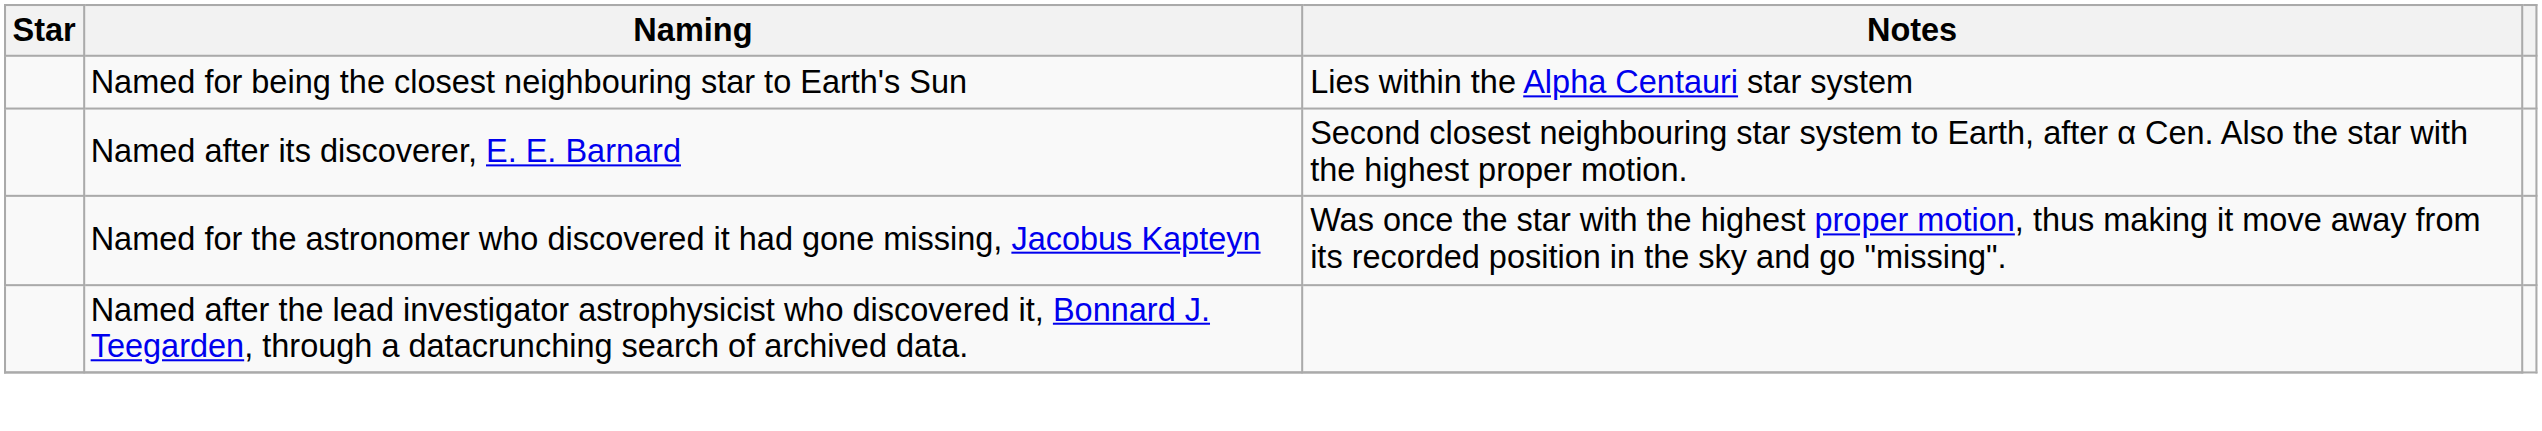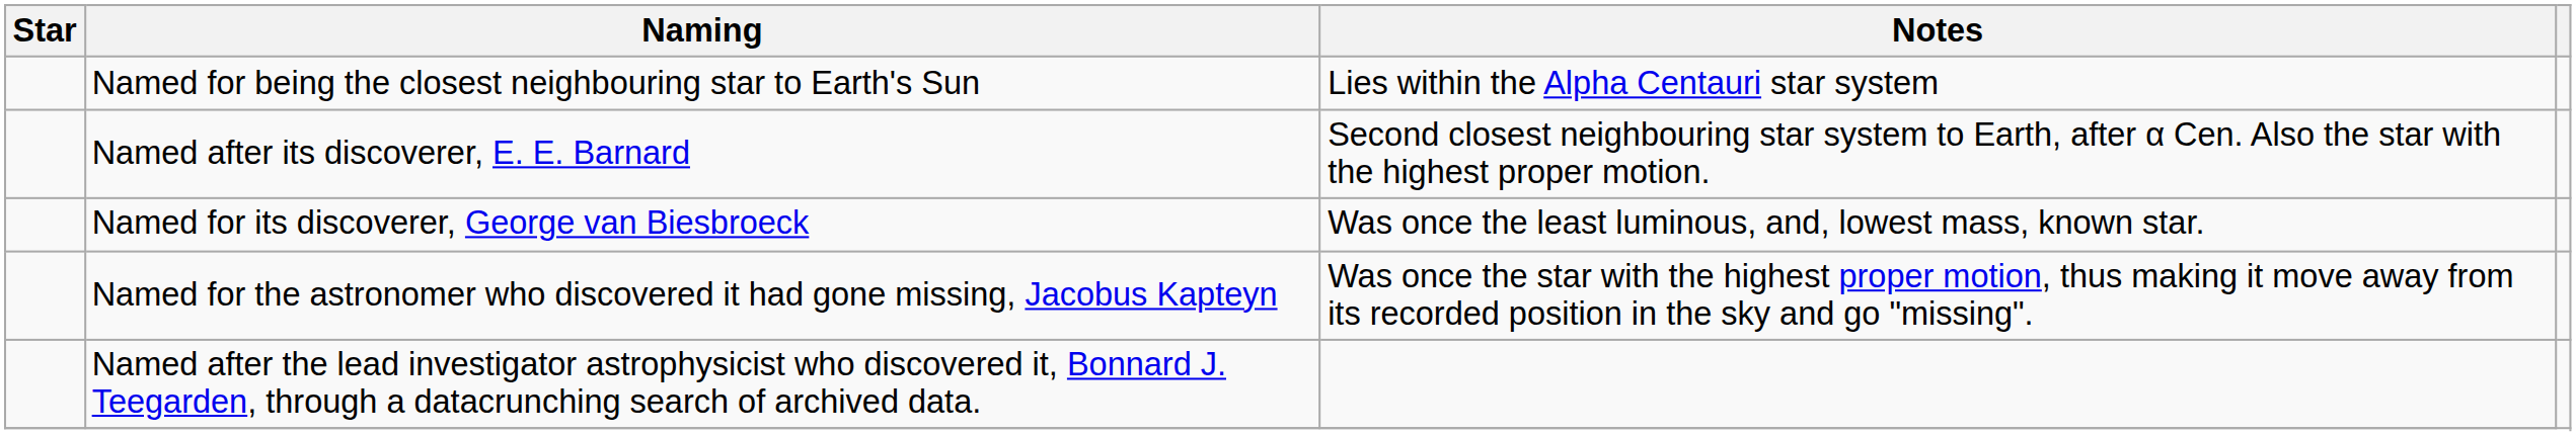+ row: Named for its discoverer, George van Biesbroeck | Was once the least luminous, and, lowest mass, known star.
